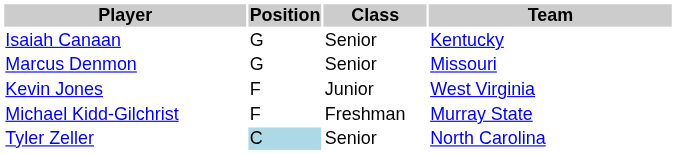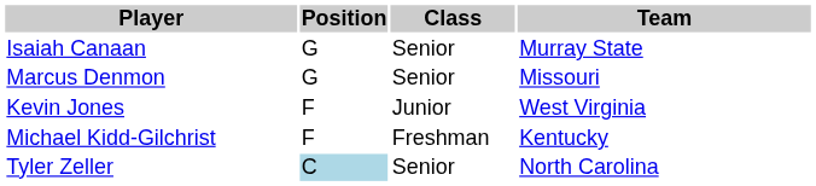Isaiah Canaan | Team: Kentucky -> Murray State
Michael Kidd-Gilchrist | Team: Murray State -> Kentucky
